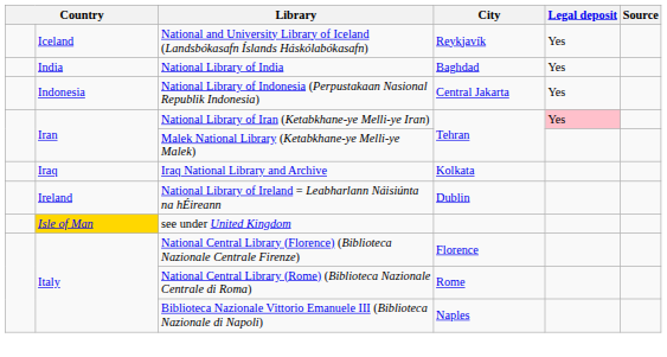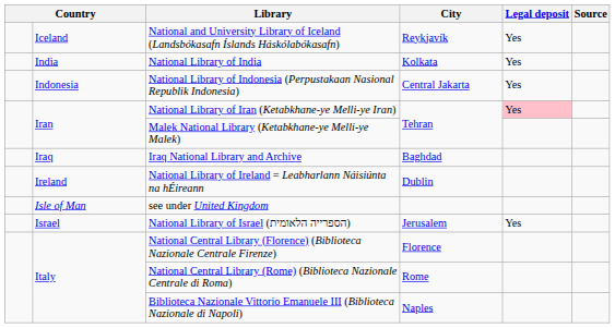National Library of India | City: Baghdad -> Kolkata
Iraq National Library and Archive | City: Kolkata -> Baghdad
see under United Kingdom | column 2: gold background -> no background
+ row: Israel | National Library of Israel (הספרייה הלאומית) | Jerusalem | Yes
